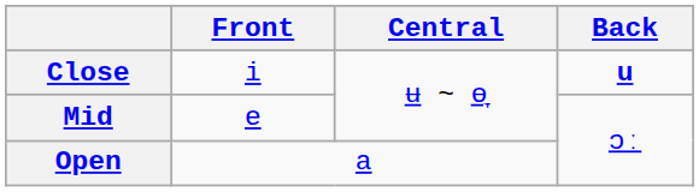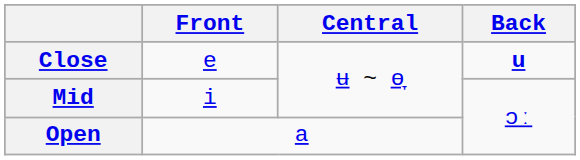Close | Front: i -> e
Mid | Front: e -> i
